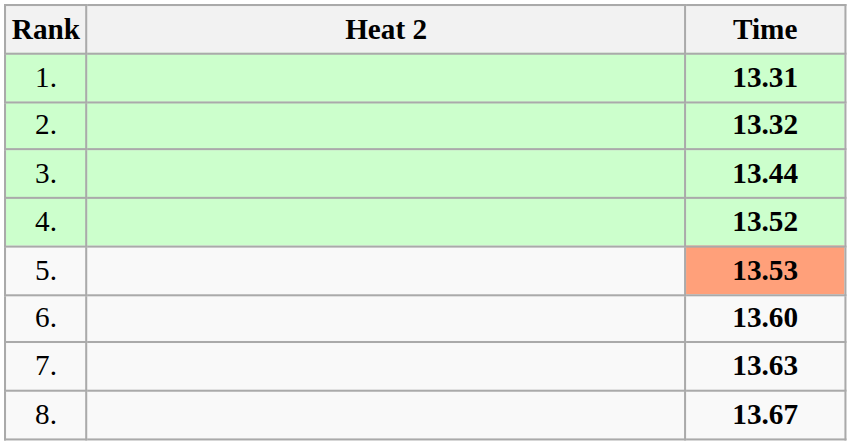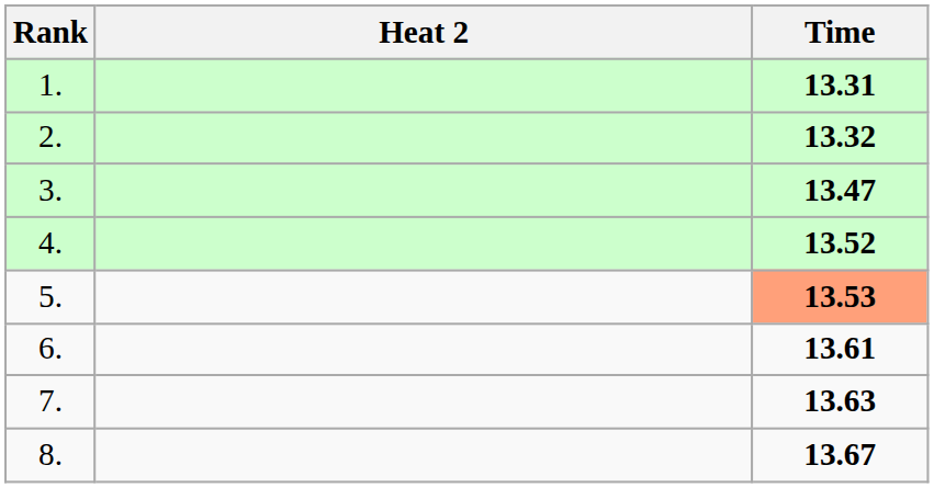3. | Time: 13.44 -> 13.47
6. | Time: 13.60 -> 13.61
